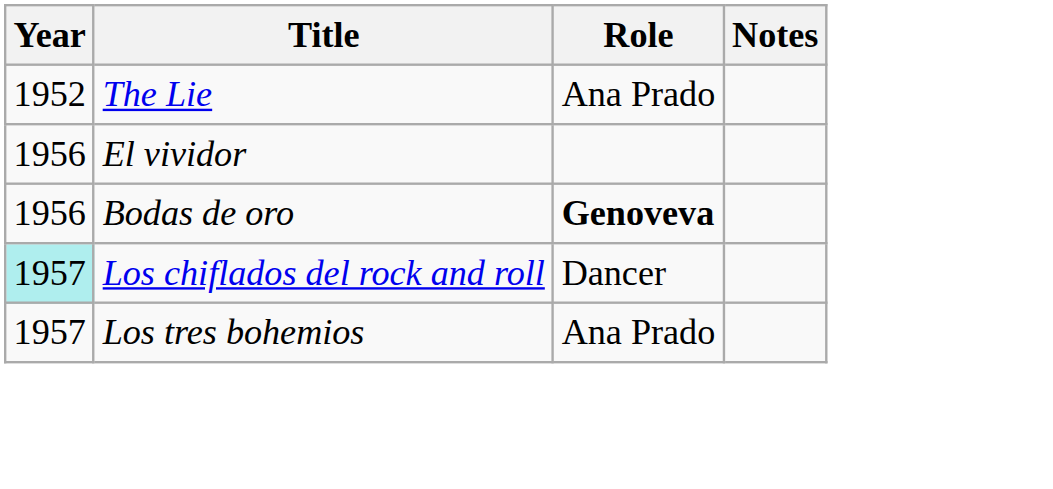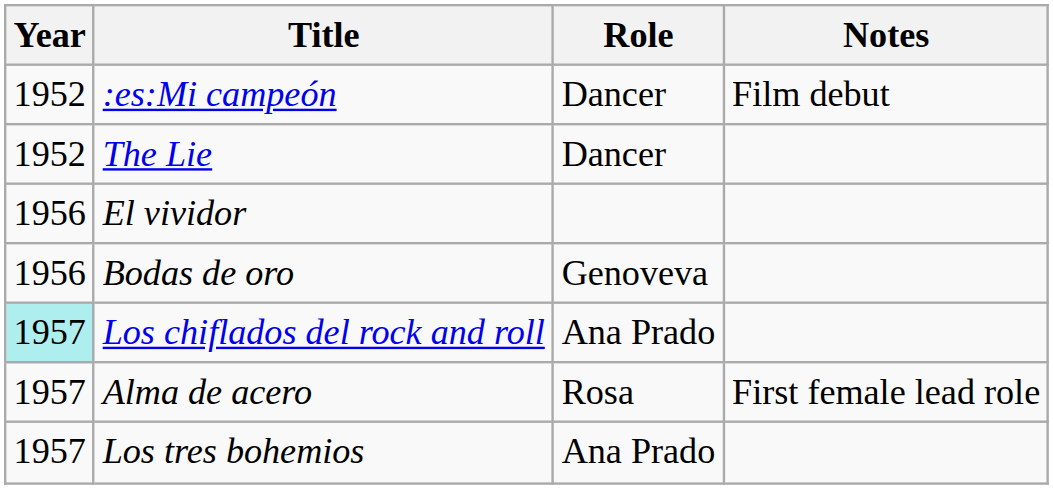+ row: 1952 | :es:Mi campeón | Dancer | Film debut
The Lie | Role: Ana Prado -> Dancer
Bodas de oro | Role: bold -> normal
Los chiflados del rock and roll | Role: Dancer -> Ana Prado
+ row: 1957 | Alma de acero | Rosa | First female lead role
